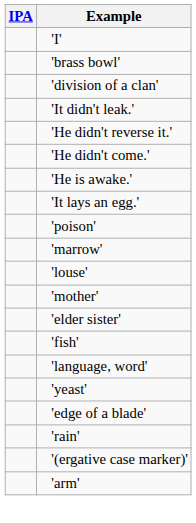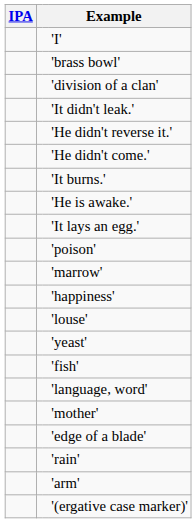+ row: 'It burns.'
+ row: 'happiness'
rows swapped: 'mother' <-> 'yeast'
- row: 'elder sister'
rows swapped: 'arm' <-> '(ergative case marker)'
